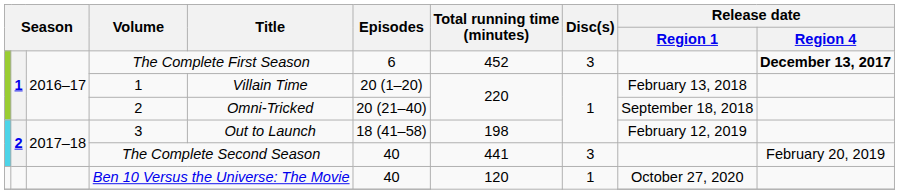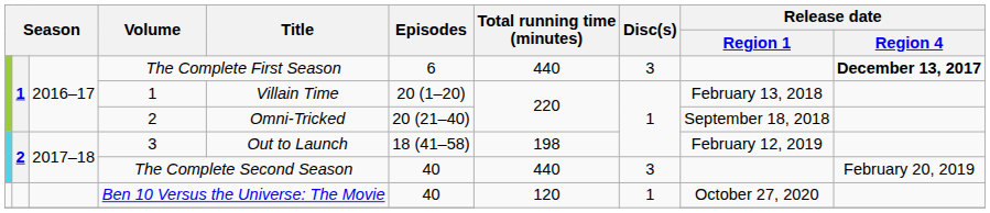The Complete First Season | Total running time (minutes): 452 -> 440
The Complete Second Season | Total running time (minutes): 441 -> 440
